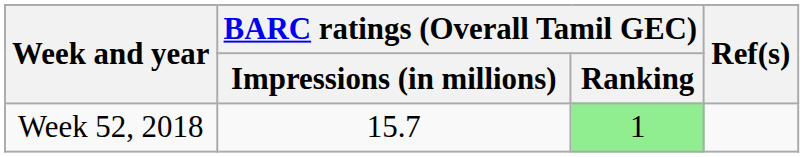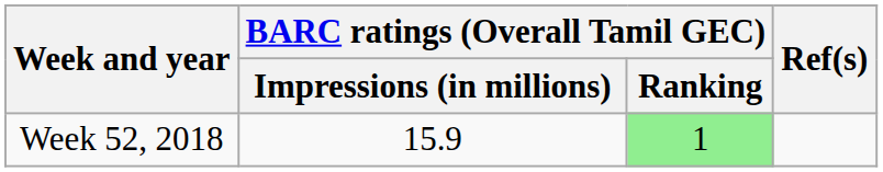Week 52, 2018 | BARC ratings (Overall Tamil GEC) / Impressions (in millions): 15.7 -> 15.9
